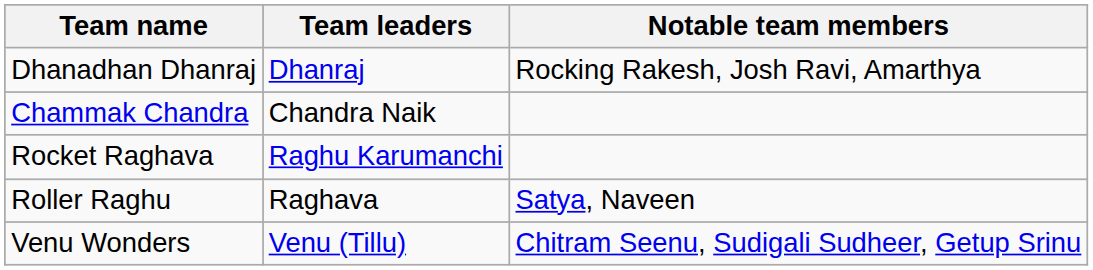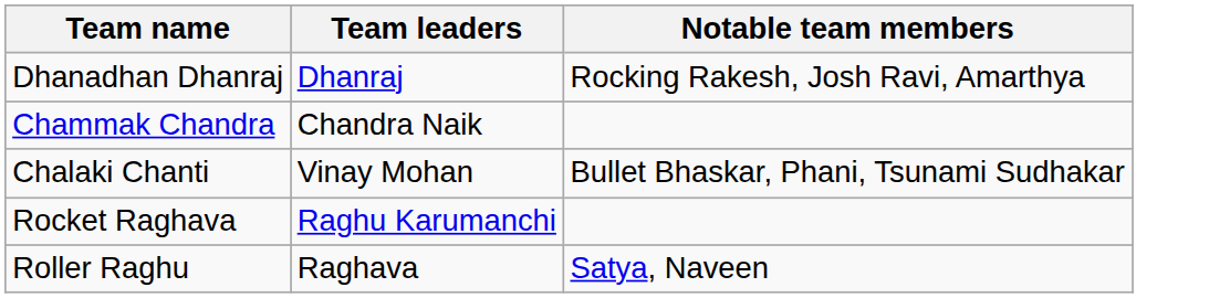+ row: Chalaki Chanti | Vinay Mohan | Bullet Bhaskar, Phani, Tsunami Sudhakar
- row: Venu Wonders | Venu (Tillu) | Chitram Seenu, Sudigali Sudheer, Getup Srinu
